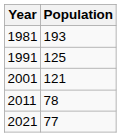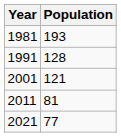1991 | Population: 125 -> 128
2011 | Population: 78 -> 81
